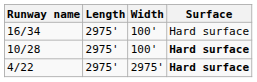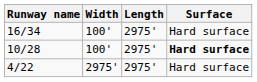columns swapped: Length <-> Width
4/22 | Surface: bold -> normal
